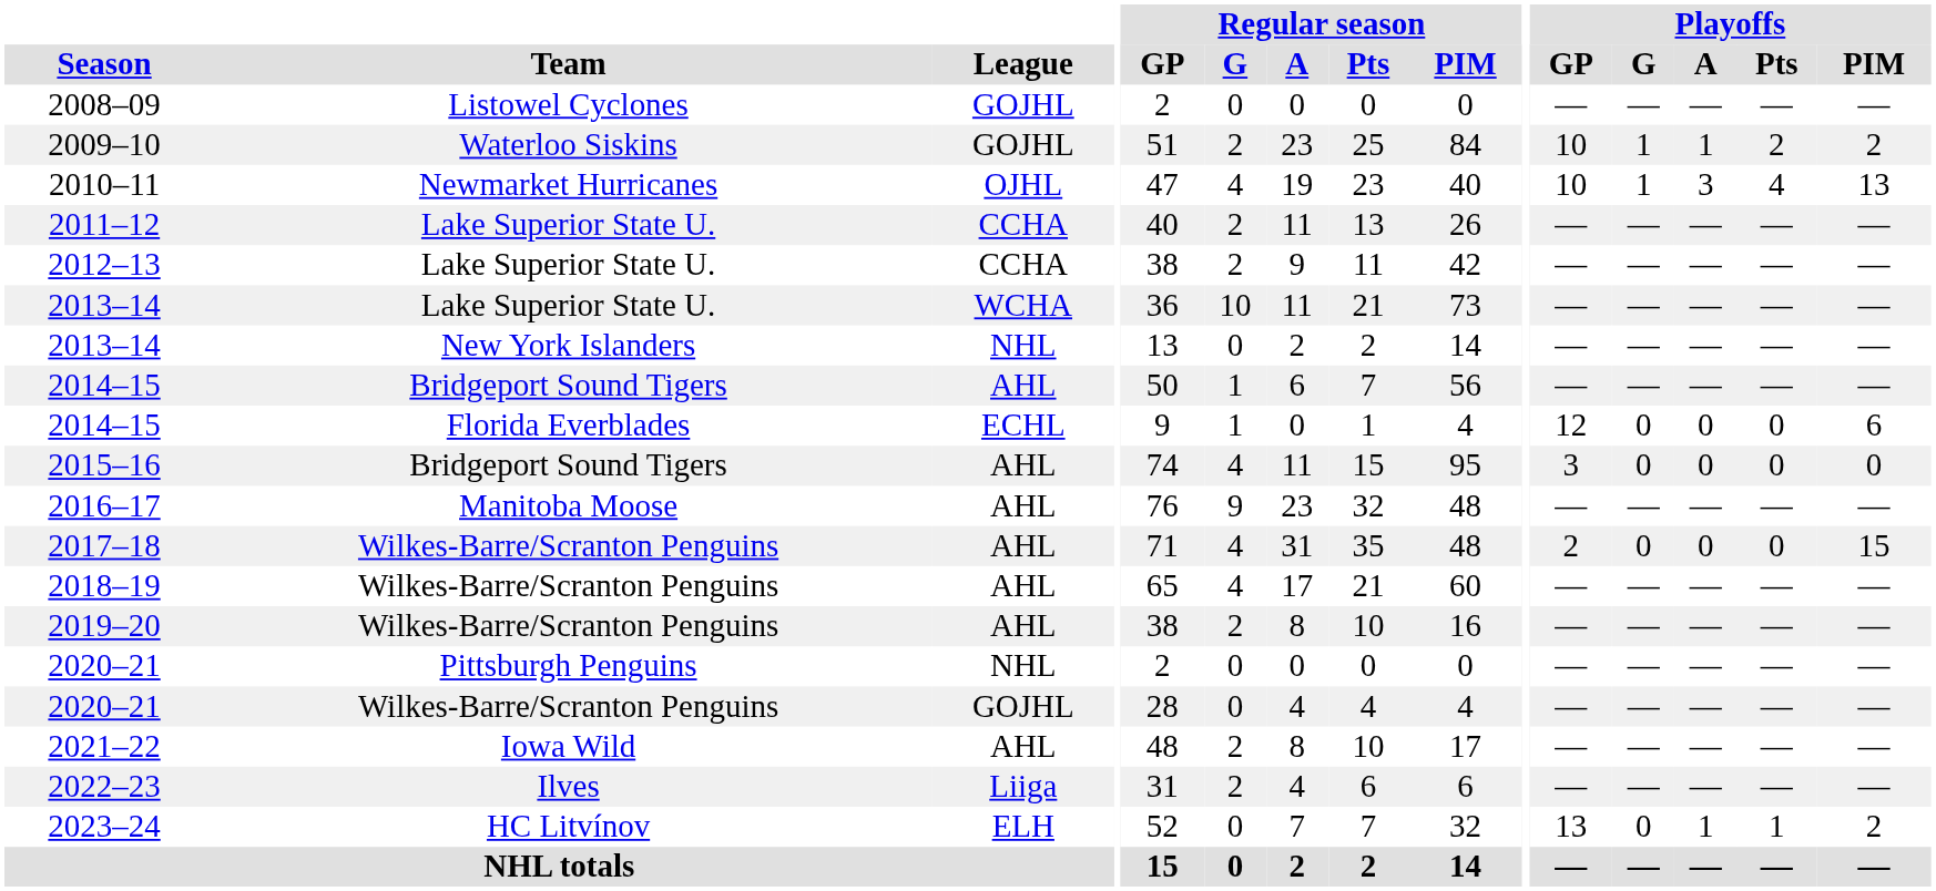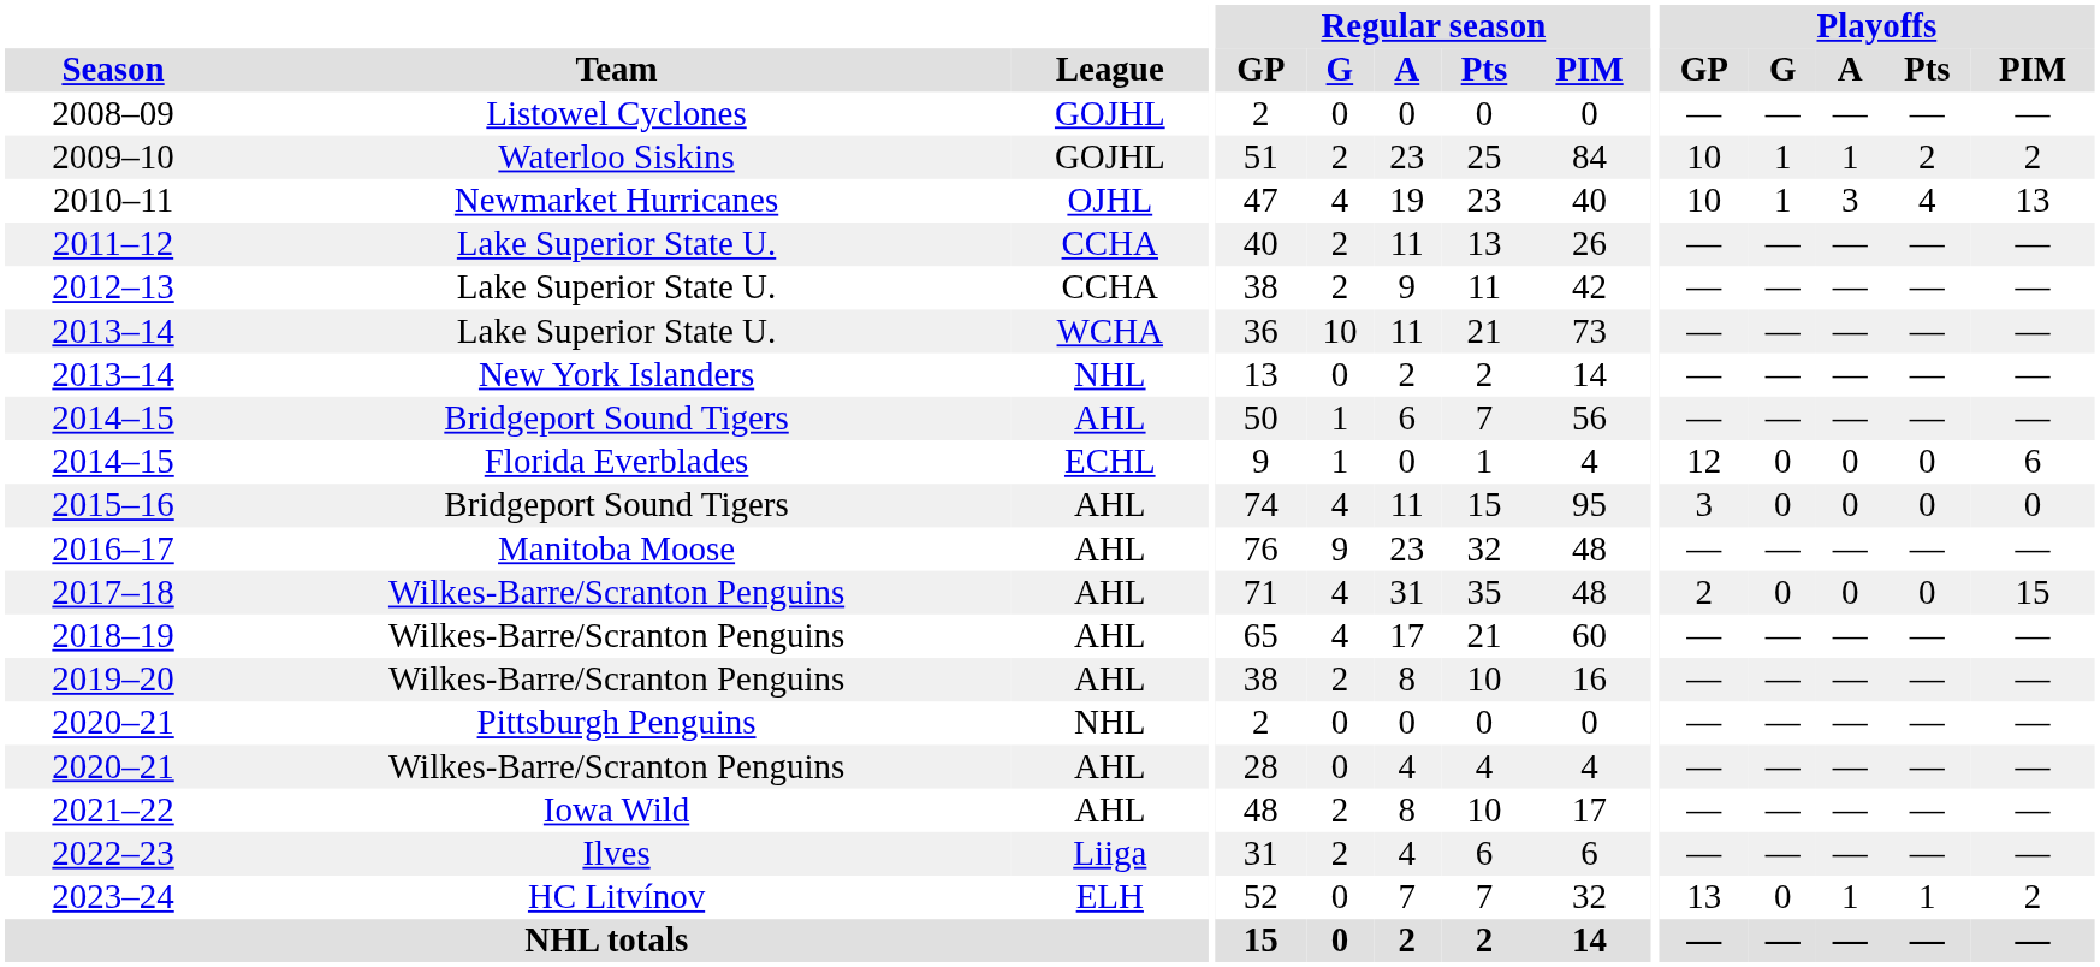2020–21 / Wilkes-Barre/Scranton Penguins | League: GOJHL -> AHL
